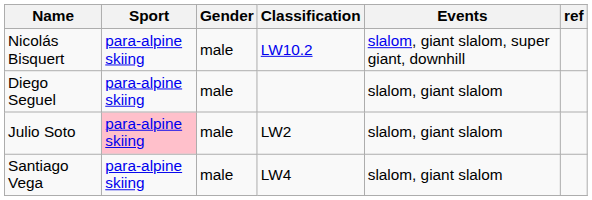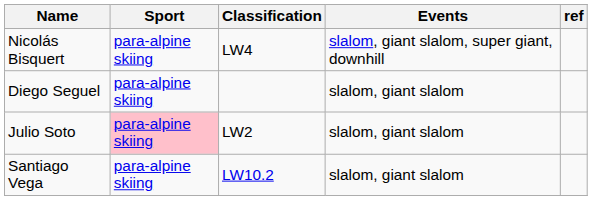- column: Gender | male | male | male | male
Nicolás Bisquert | Classification: LW10.2 -> LW4
Santiago Vega | Classification: LW4 -> LW10.2
